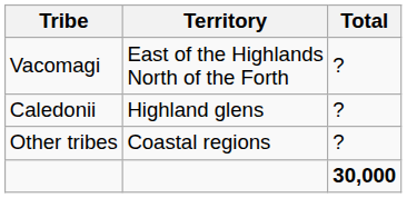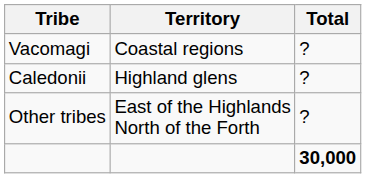Vacomagi | Territory: East of the Highlands North of the Forth -> Coastal regions
Other tribes | Territory: Coastal regions -> East of the Highlands North of the Forth
